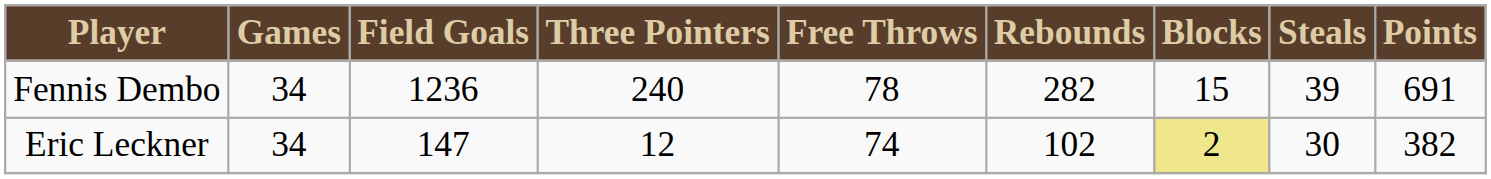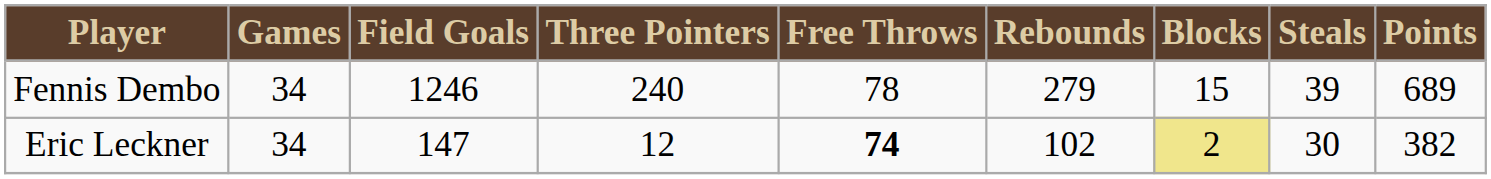Fennis Dembo | Field Goals: 1236 -> 1246
Fennis Dembo | Rebounds: 282 -> 279
Fennis Dembo | Points: 691 -> 689
Eric Leckner | Free Throws: normal -> bold
